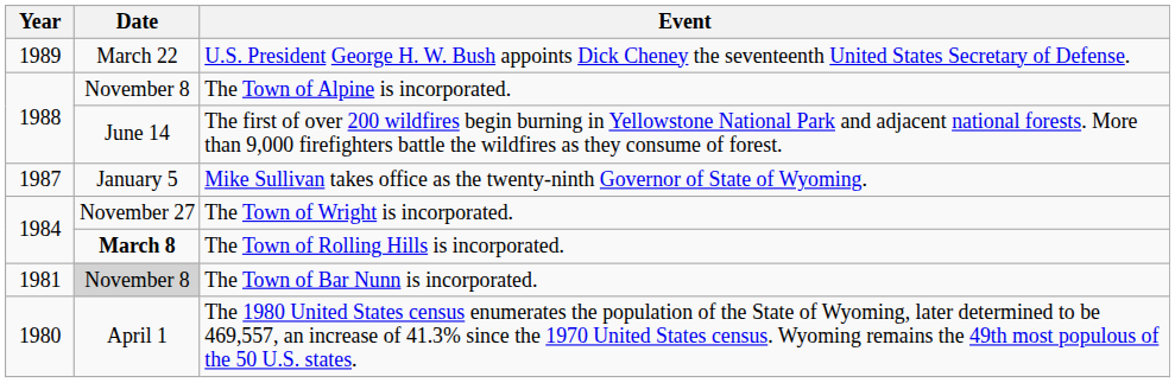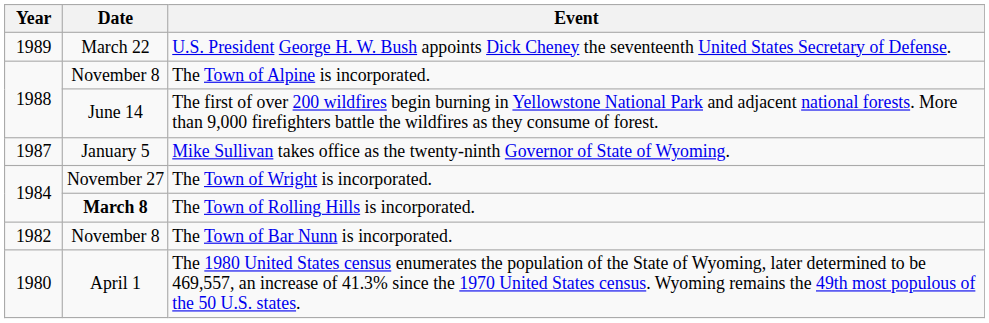The Town of Bar Nunn is incorporated. | Year: 1981 -> 1982
The Town of Bar Nunn is incorporated. | Date: lightgrey background -> no background
